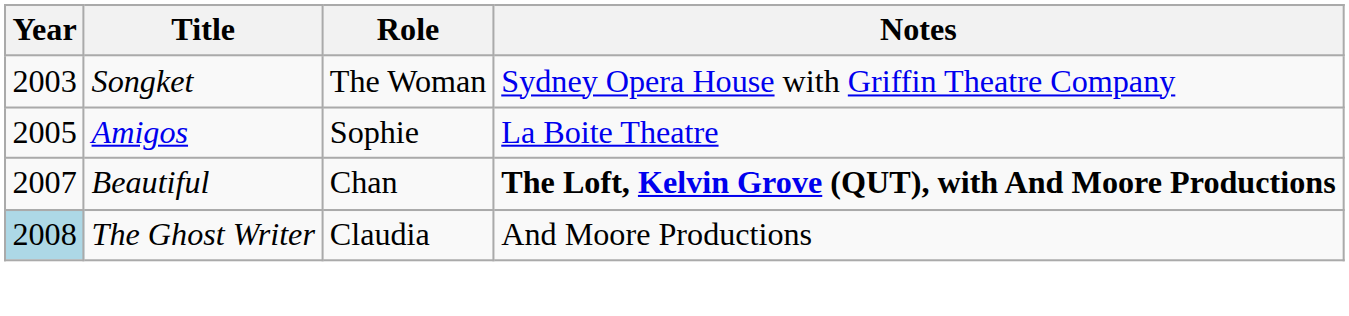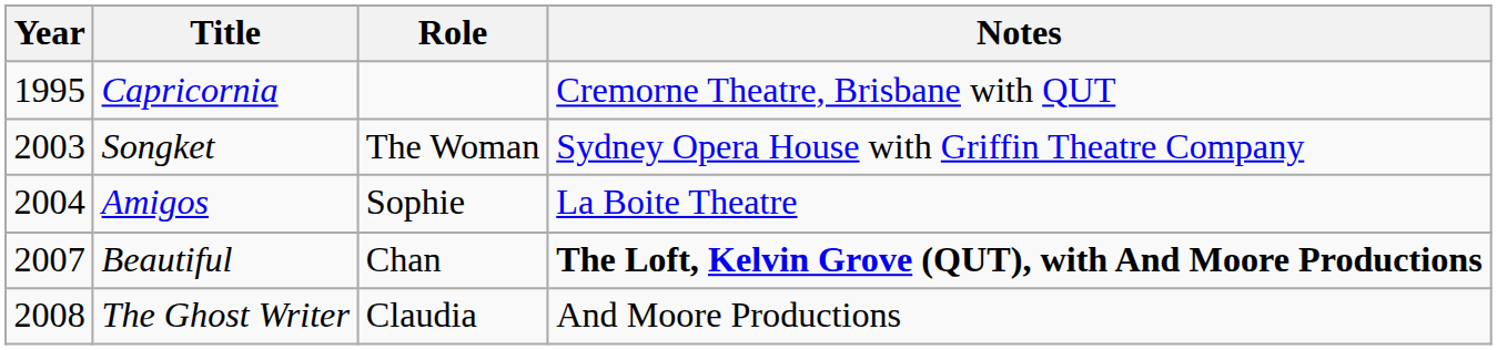+ row: 1995 | Capricornia | Cremorne Theatre, Brisbane with QUT
Amigos | Year: 2005 -> 2004
The Ghost Writer | Year: lightblue background -> no background
